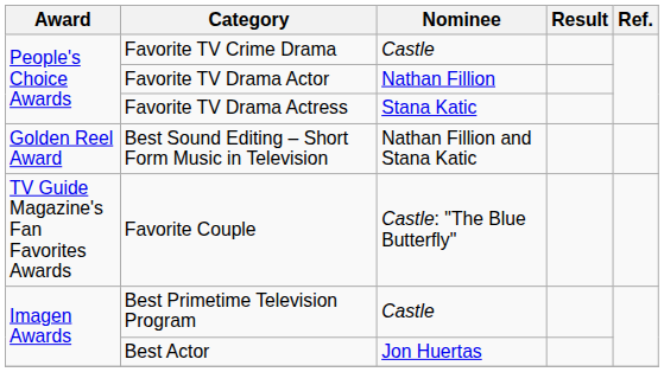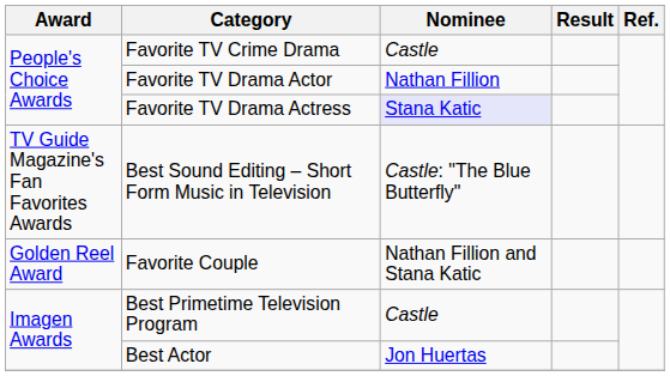Favorite TV Drama Actress | Nominee: no background -> lavender background
Best Sound Editing – Short Form Music in Television | Award: Golden Reel Award -> TV Guide Magazine's Fan Favorites Awards
Best Sound Editing – Short Form Music in Television | Nominee: Nathan Fillion and Stana Katic -> Castle: "The Blue Butterfly"
Favorite Couple | Award: TV Guide Magazine's Fan Favorites Awards -> Golden Reel Award
Favorite Couple | Nominee: Castle: "The Blue Butterfly" -> Nathan Fillion and Stana Katic
